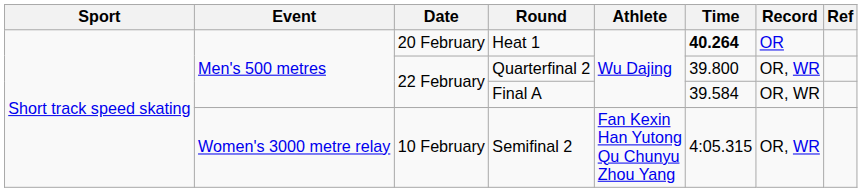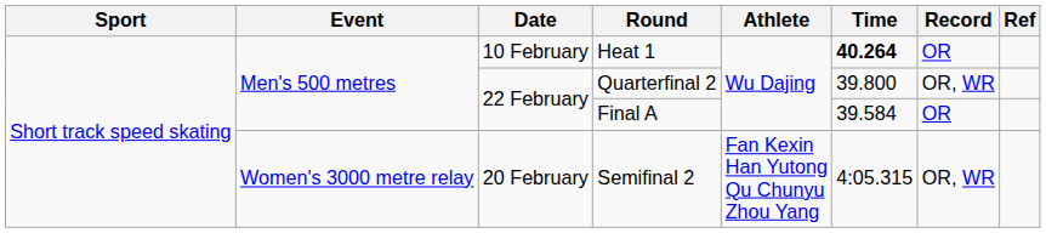Heat 1 | Date: 20 February -> 10 February
Final A | Record: OR, WR -> OR
Semifinal 2 | Date: 10 February -> 20 February
